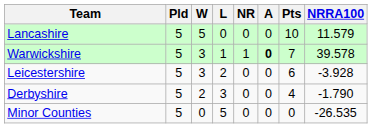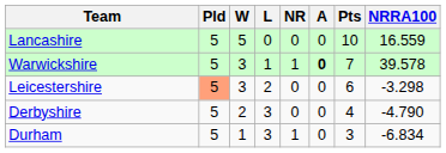Lancashire | NRRA100: 11.579 -> 16.559
Leicestershire | Pld: no background -> lightsalmon background
Leicestershire | NRRA100: -3.928 -> -3.298
Derbyshire | NRRA100: -1.790 -> -4.790
+ row: Durham | 5 | 1 | 3 | 1 | 0 | 3 | -6.834
- row: Minor Counties | 5 | 0 | 5 | 0 | 0 | 0 | -26.535
